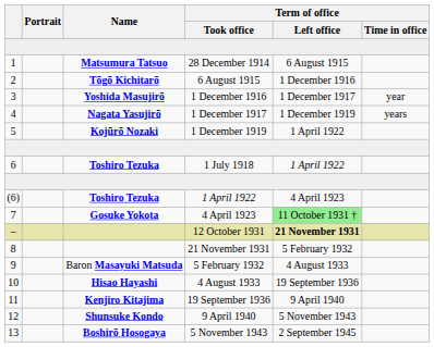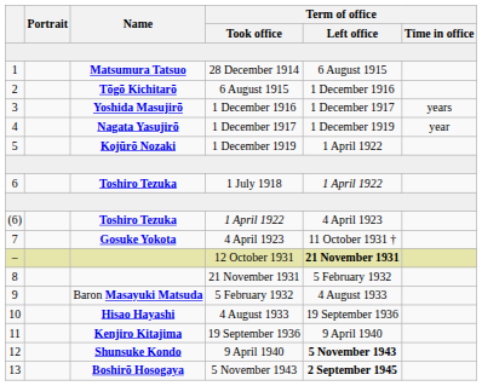3 | Term of office / Time in office: year -> years
4 | Term of office / Time in office: years -> year
7 | Term of office / Left office: lightgreen background -> no background
12 | Term of office / Left office: normal -> bold
13 | Term of office / Left office: normal -> bold
